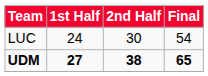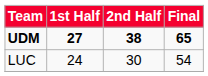rows swapped: UDM <-> LUC
